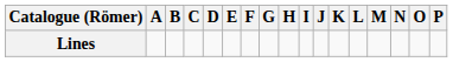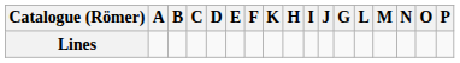columns swapped: G <-> K
